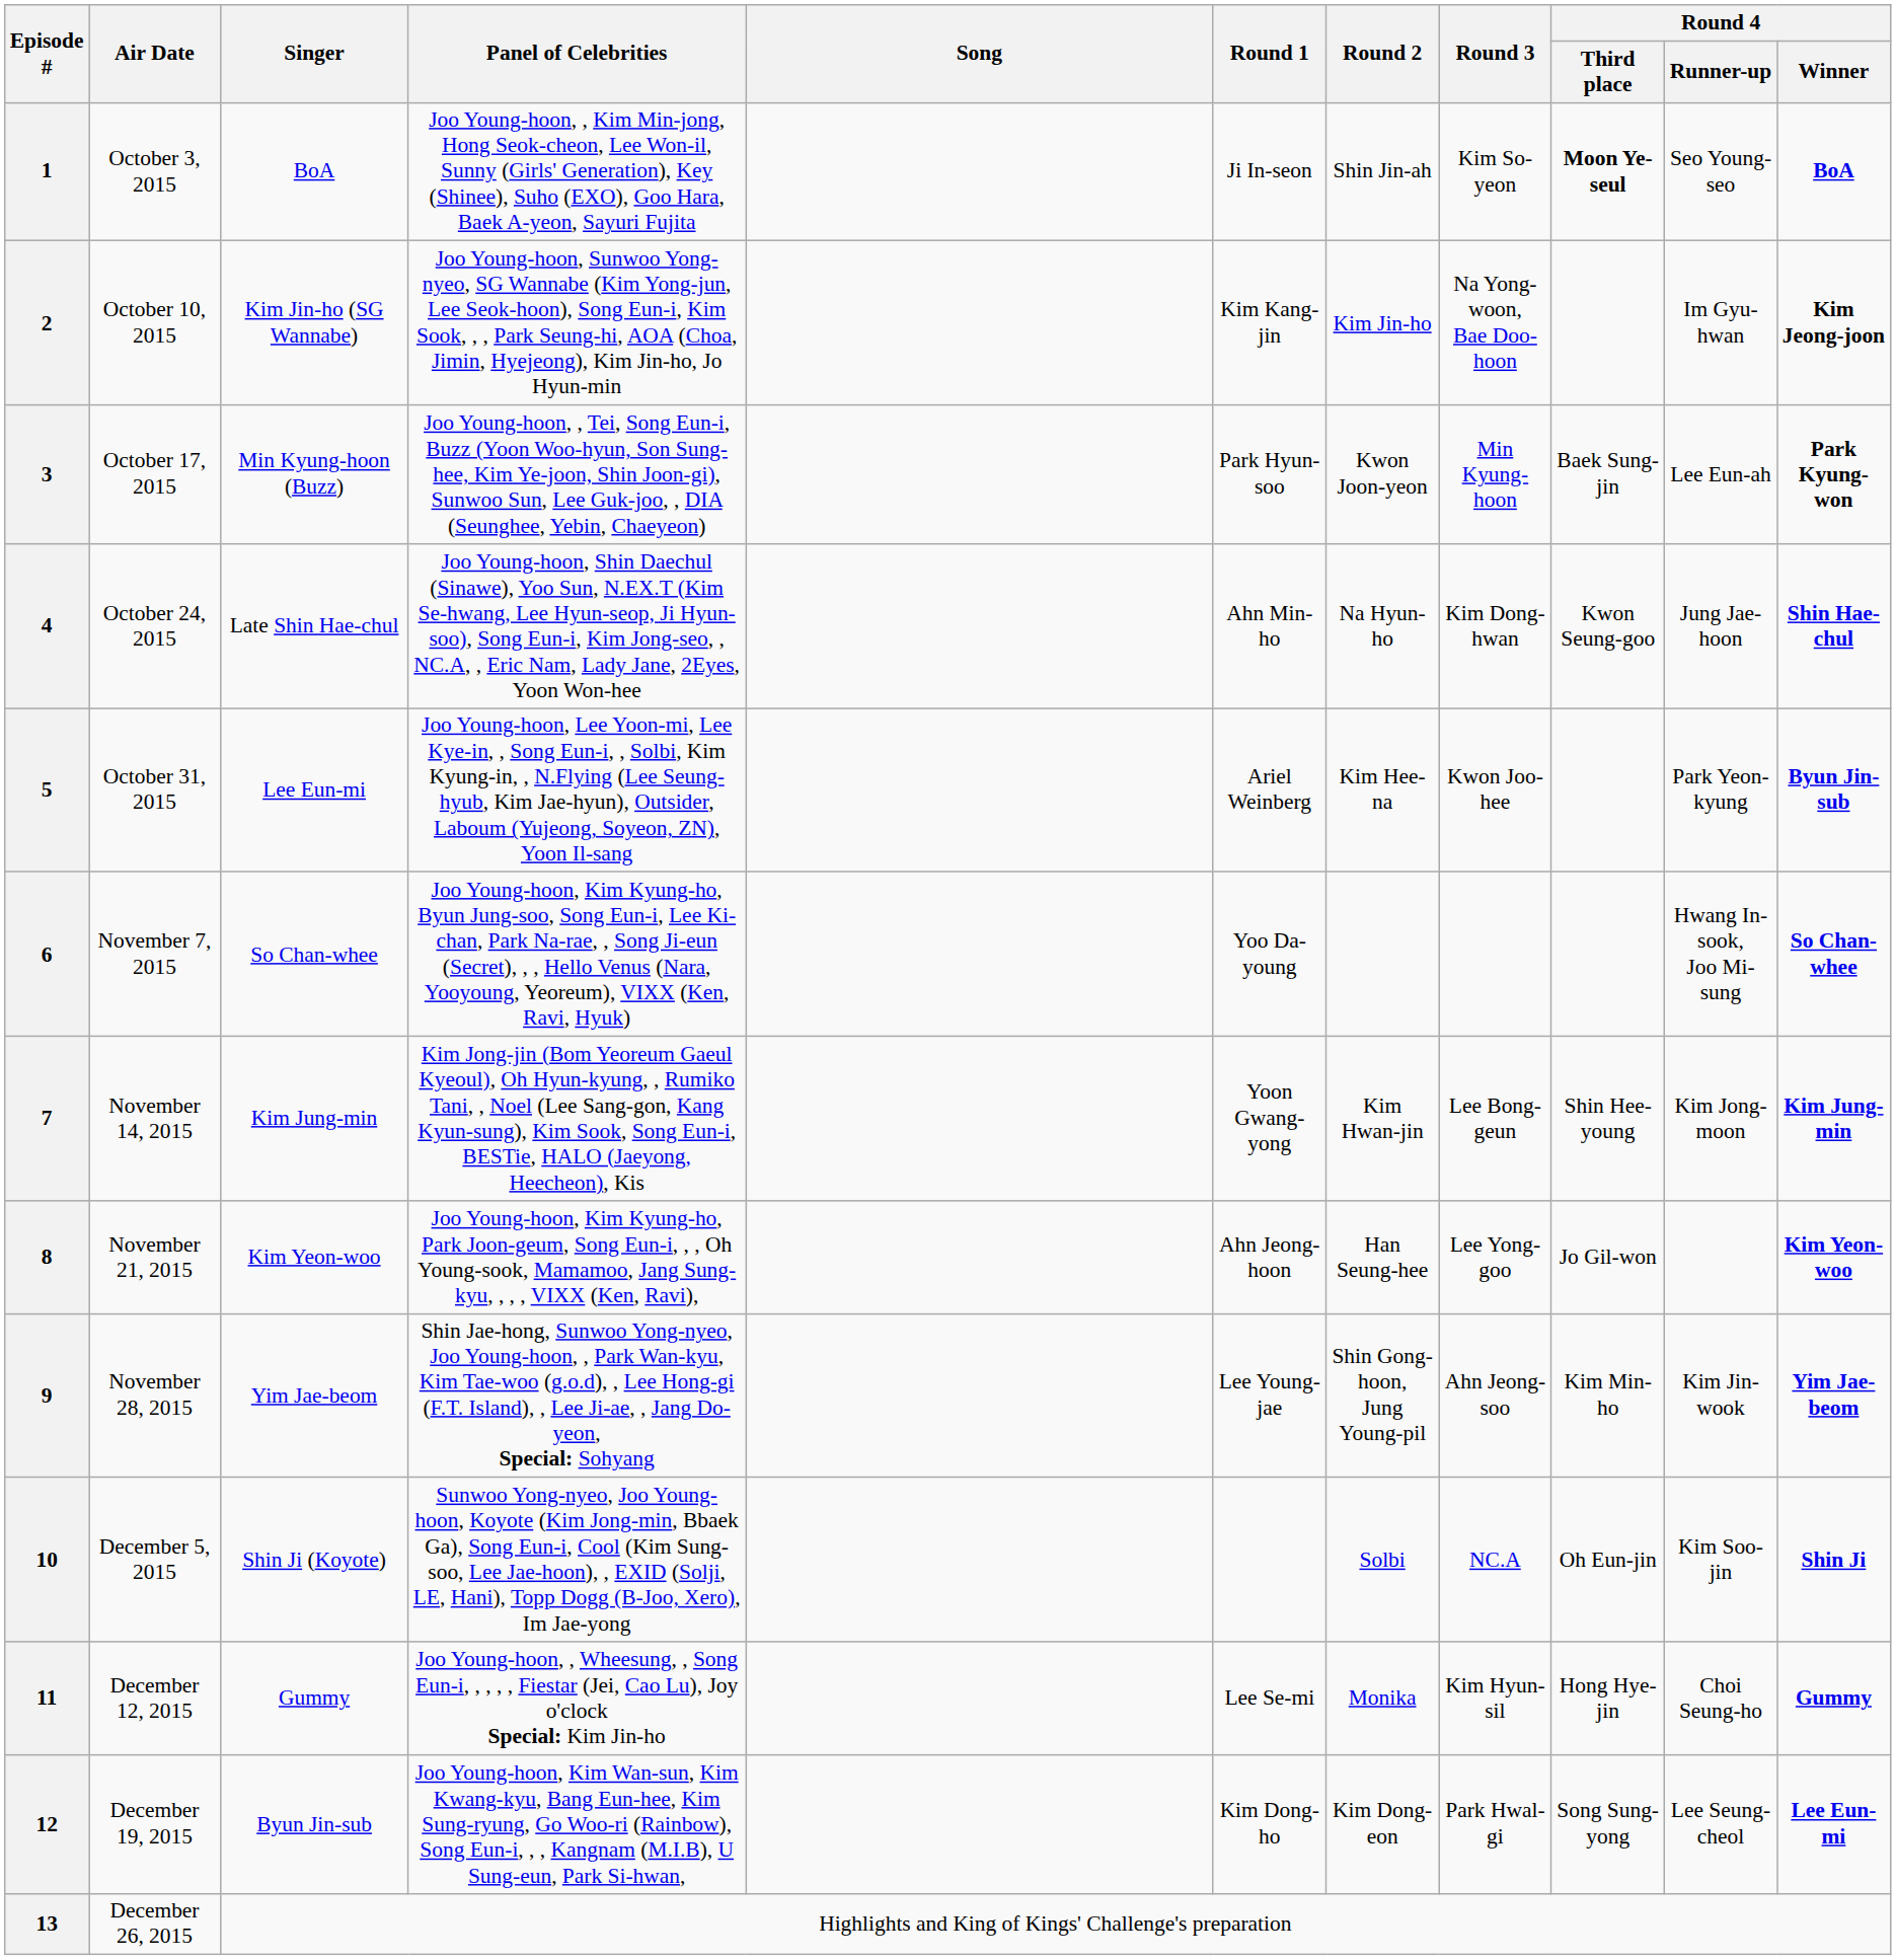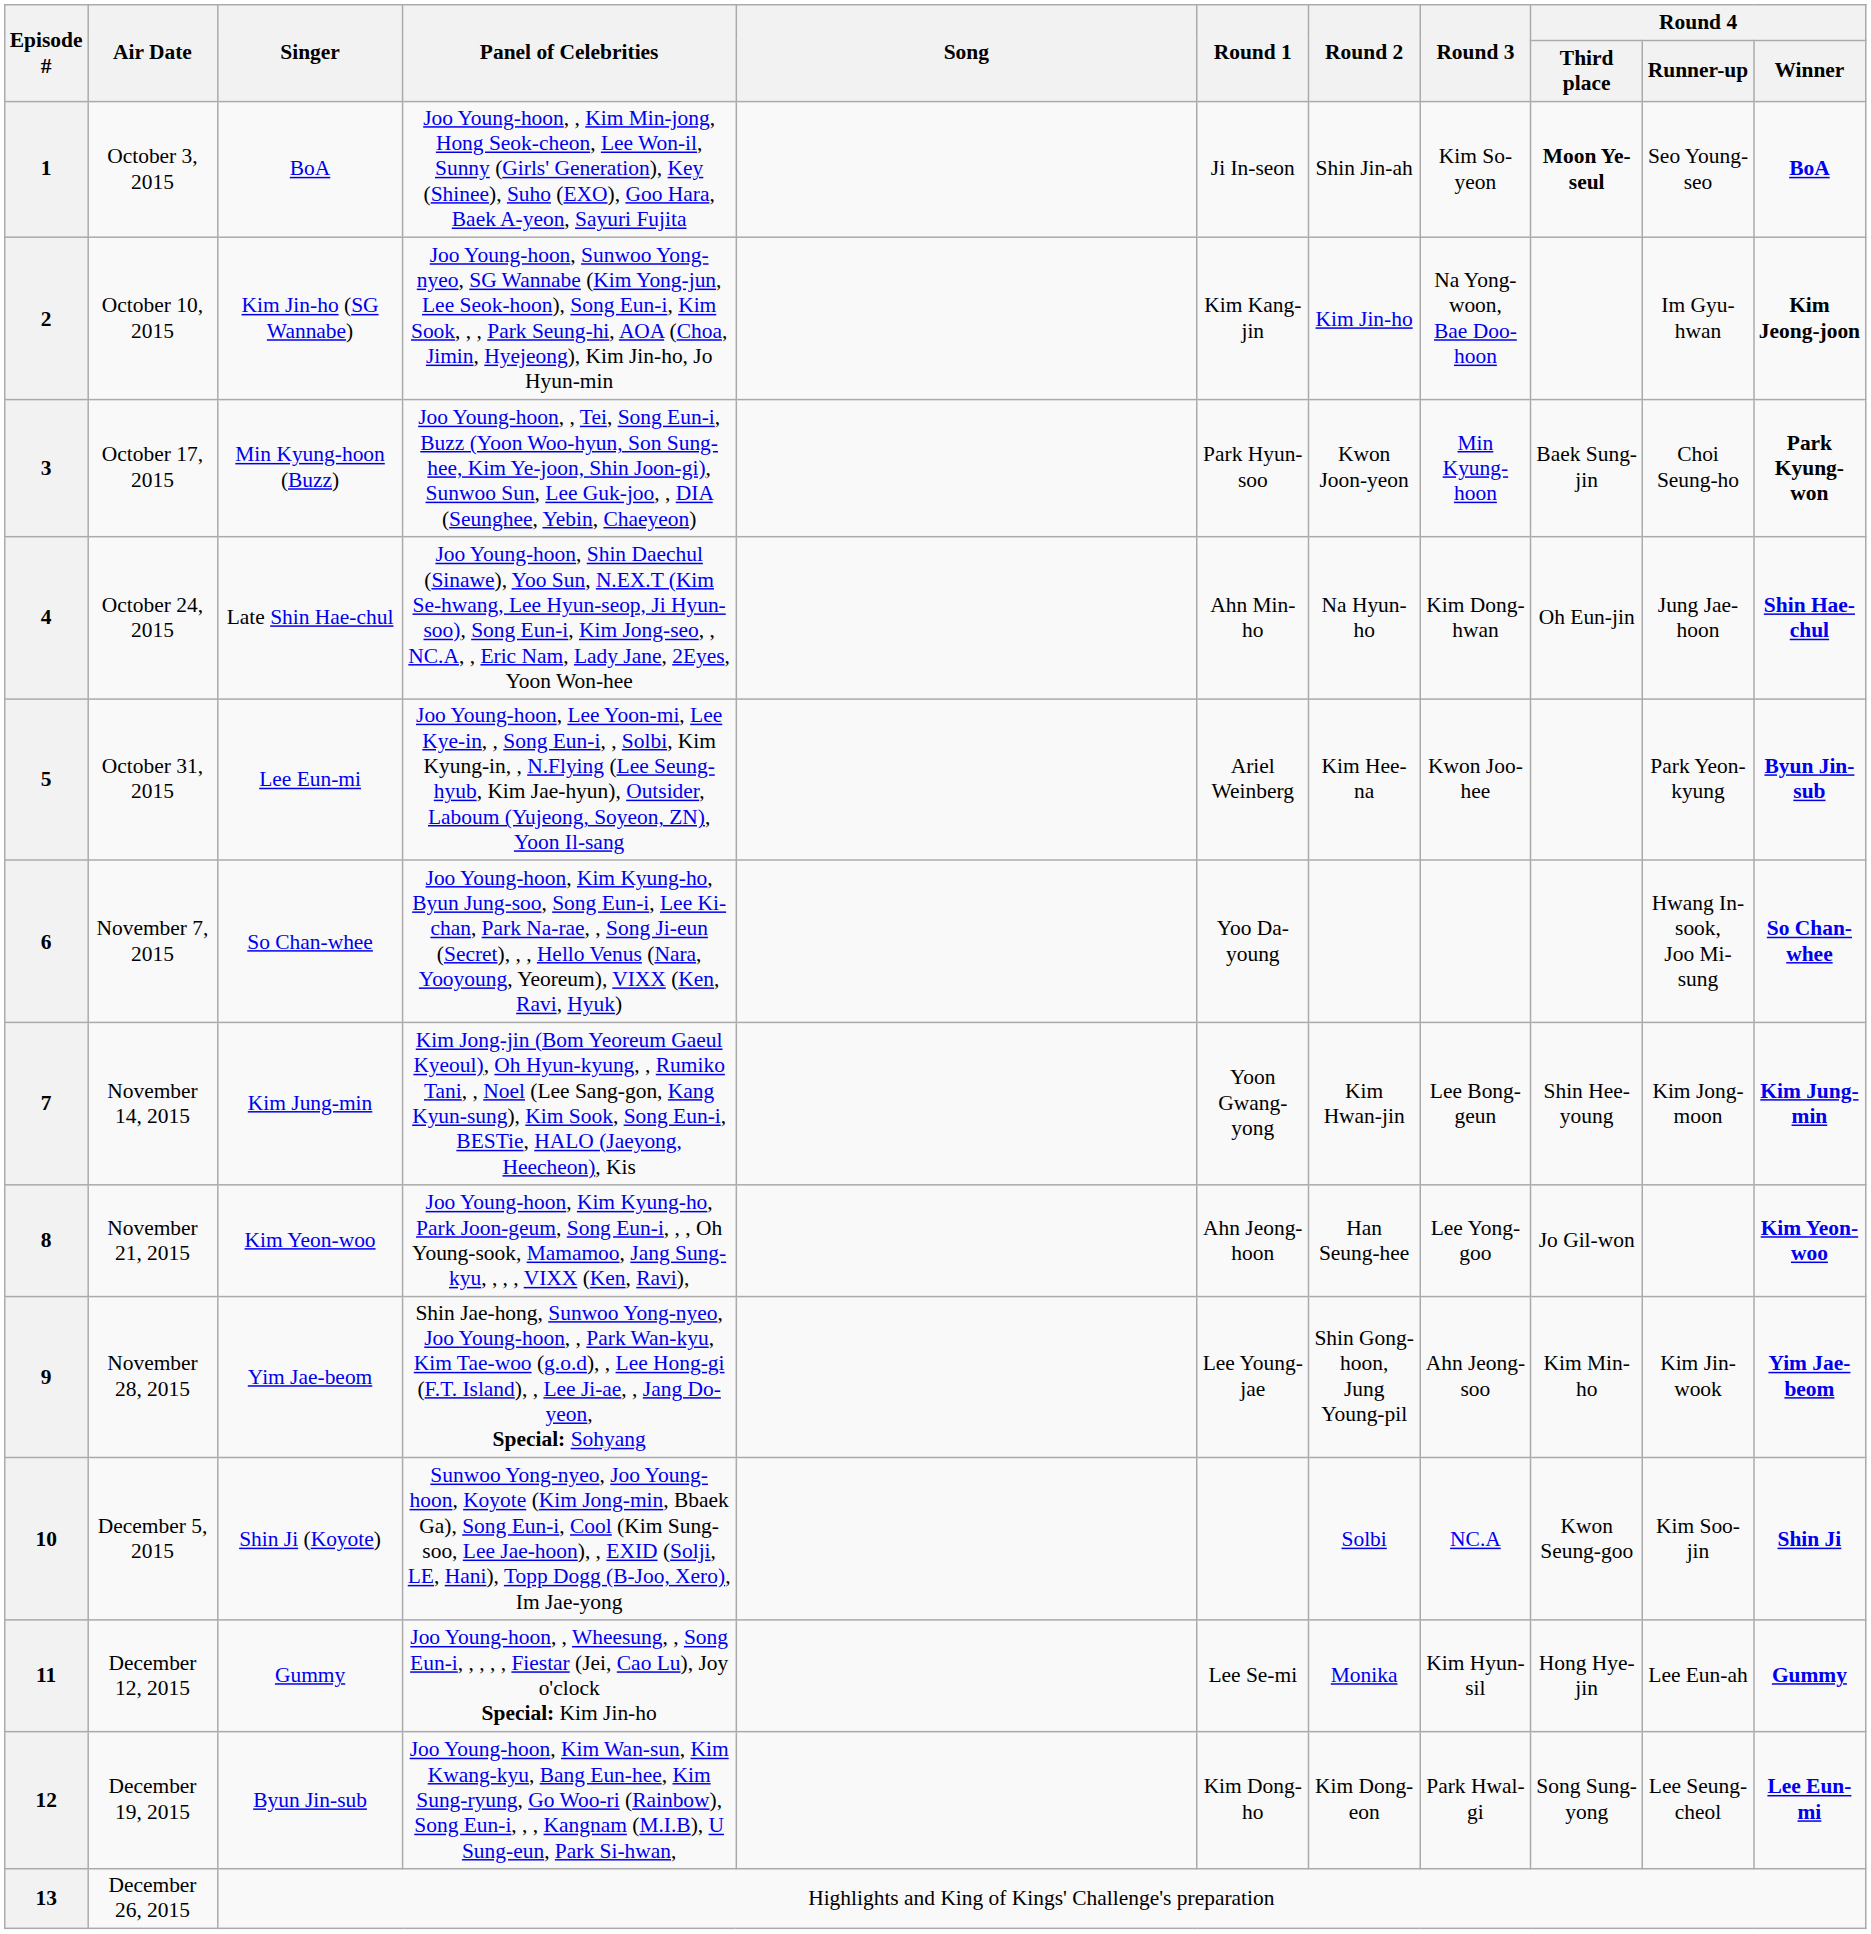3 | Round 4 / Runner-up: Lee Eun-ah -> Choi Seung-ho
4 | Round 4 / Third place: Kwon Seung-goo -> Oh Eun-jin
10 | Round 4 / Third place: Oh Eun-jin -> Kwon Seung-goo
11 | Round 4 / Runner-up: Choi Seung-ho -> Lee Eun-ah
